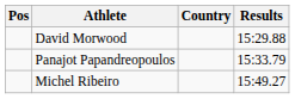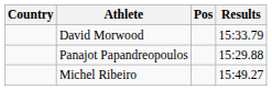columns swapped: Pos <-> Country
David Morwood | Results: 15:29.88 -> 15:33.79
Panajot Papandreopoulos | Results: 15:33.79 -> 15:29.88
